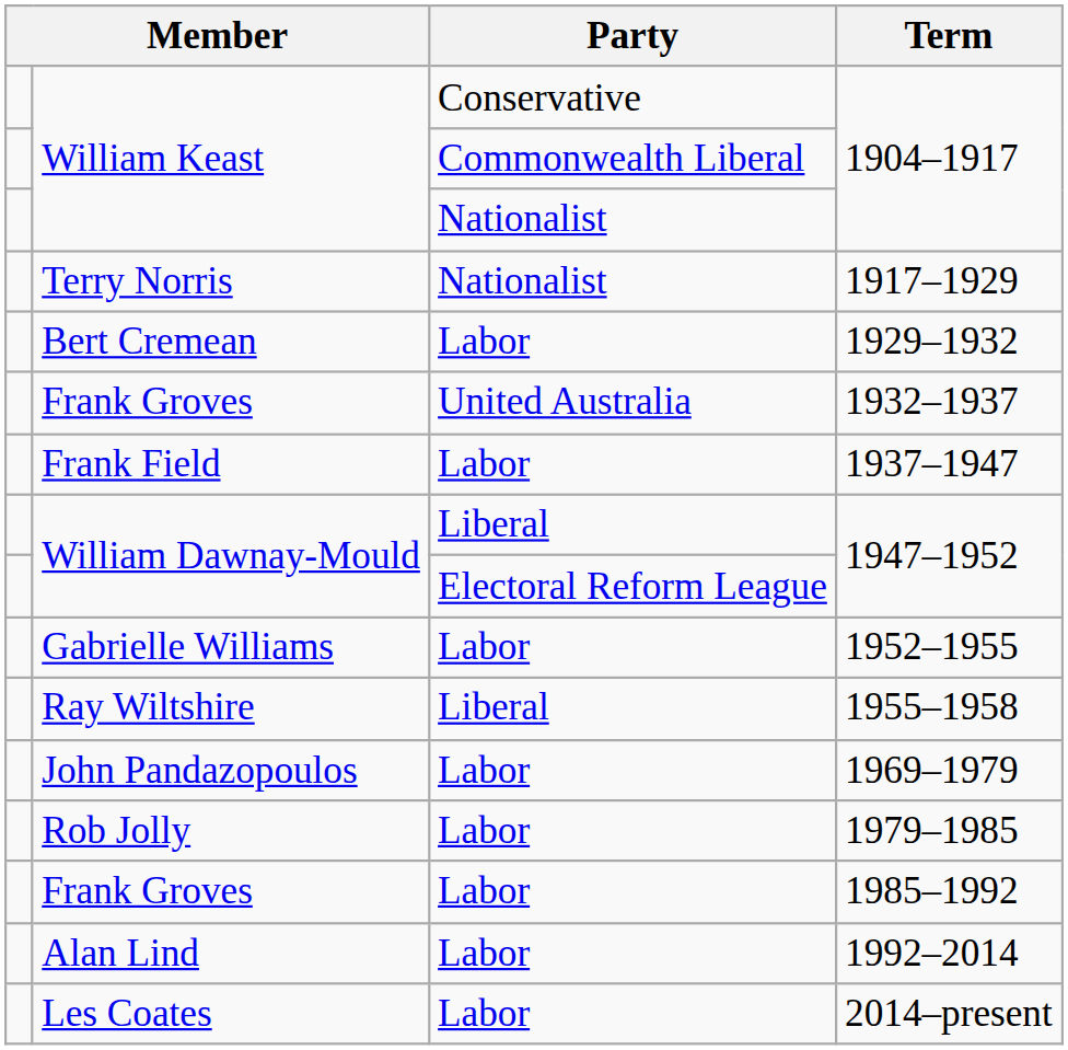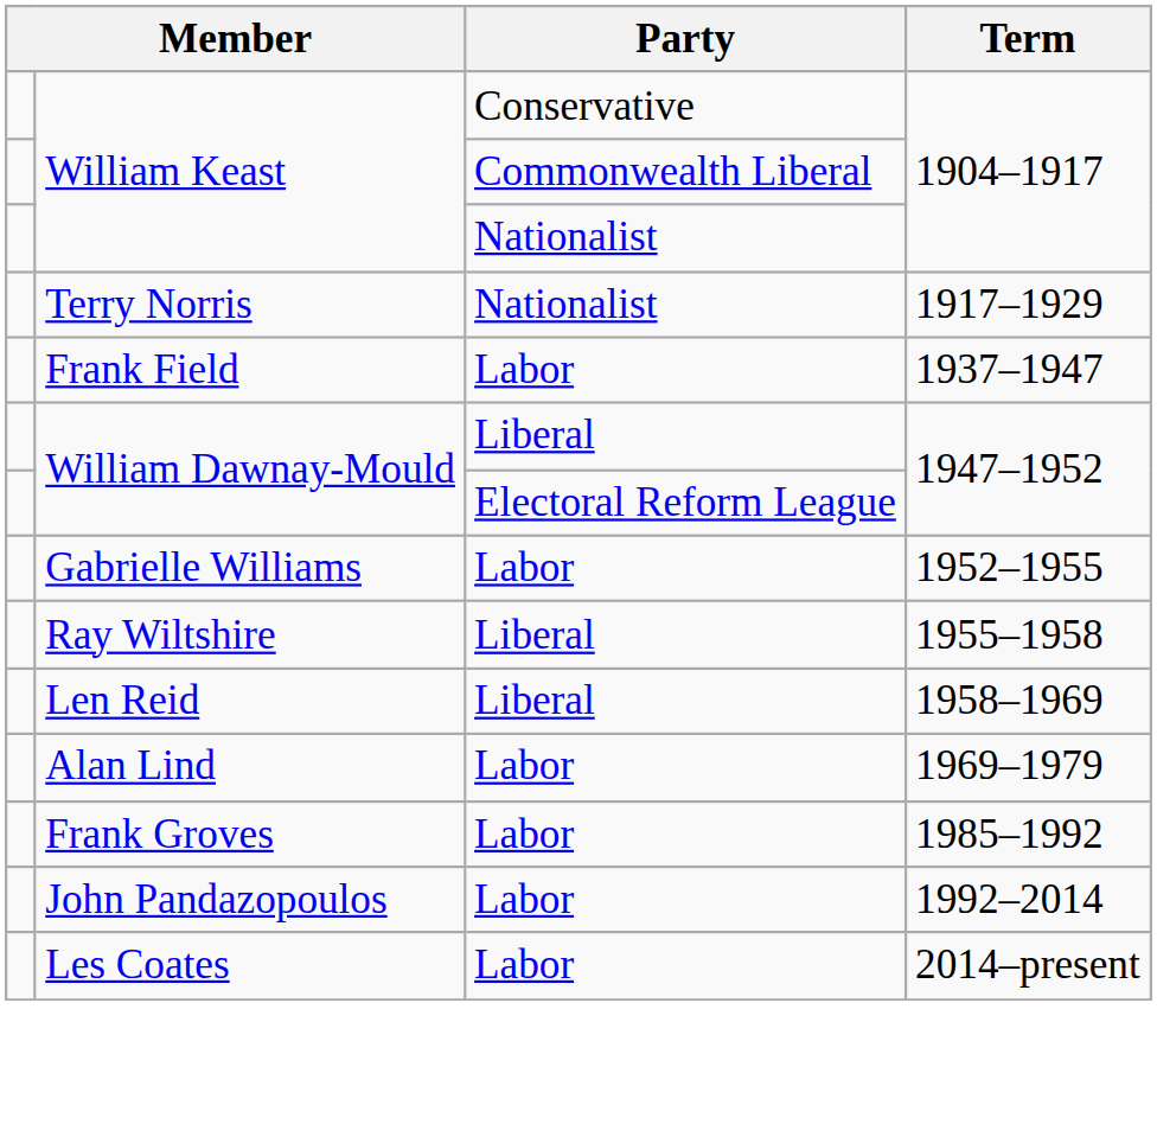- row: Bert Cremean | Labor | 1929–1932
- row: Frank Groves | United Australia | 1932–1937
+ row: Len Reid | Liberal | 1958–1969
1969–1979 | column 2: John Pandazopoulos -> Alan Lind
- row: Rob Jolly | Labor | 1979–1985
1992–2014 | column 2: Alan Lind -> John Pandazopoulos
